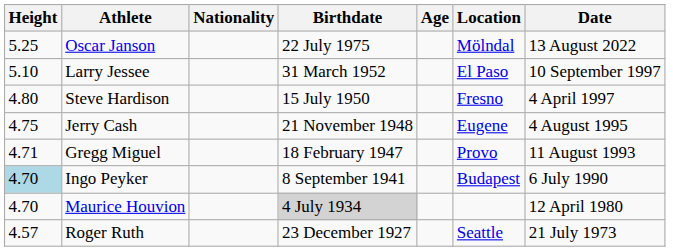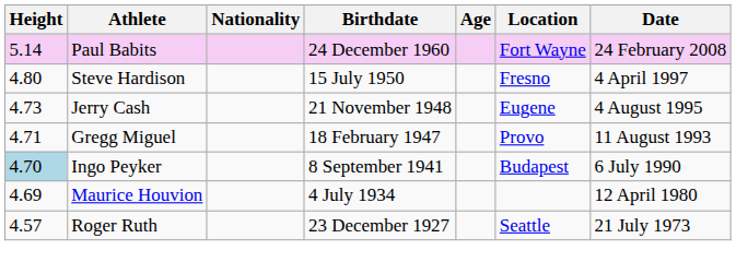- row: 5.25 | Oscar Janson | 22 July 1975 | Mölndal | 13 August 2022
+ row: 5.14 | Paul Babits | 24 December 1960 | Fort Wayne | 24 February 2008
- row: 5.10 | Larry Jessee | 31 March 1952 | El Paso | 10 September 1997
Jerry Cash | Height: 4.75 -> 4.73
Maurice Houvion | Height: 4.70 -> 4.69
Maurice Houvion | Birthdate: lightgrey background -> no background
